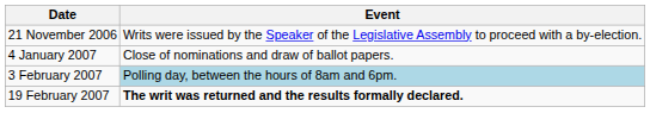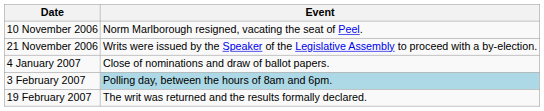+ row: 10 November 2006 | Norm Marlborough resigned, vacating the seat of Peel.
19 February 2007 | Event: bold -> normal
